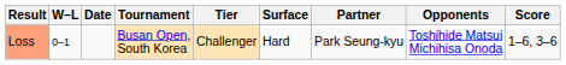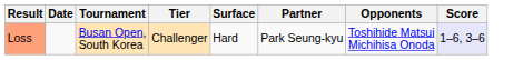- column: W–L | 0–1
Loss | Score: no background -> lavender background
